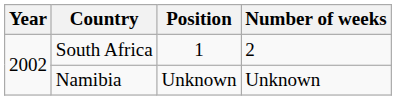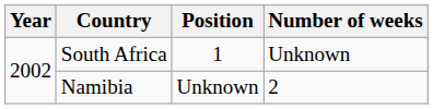South Africa | Number of weeks: 2 -> Unknown
Namibia | Number of weeks: Unknown -> 2
